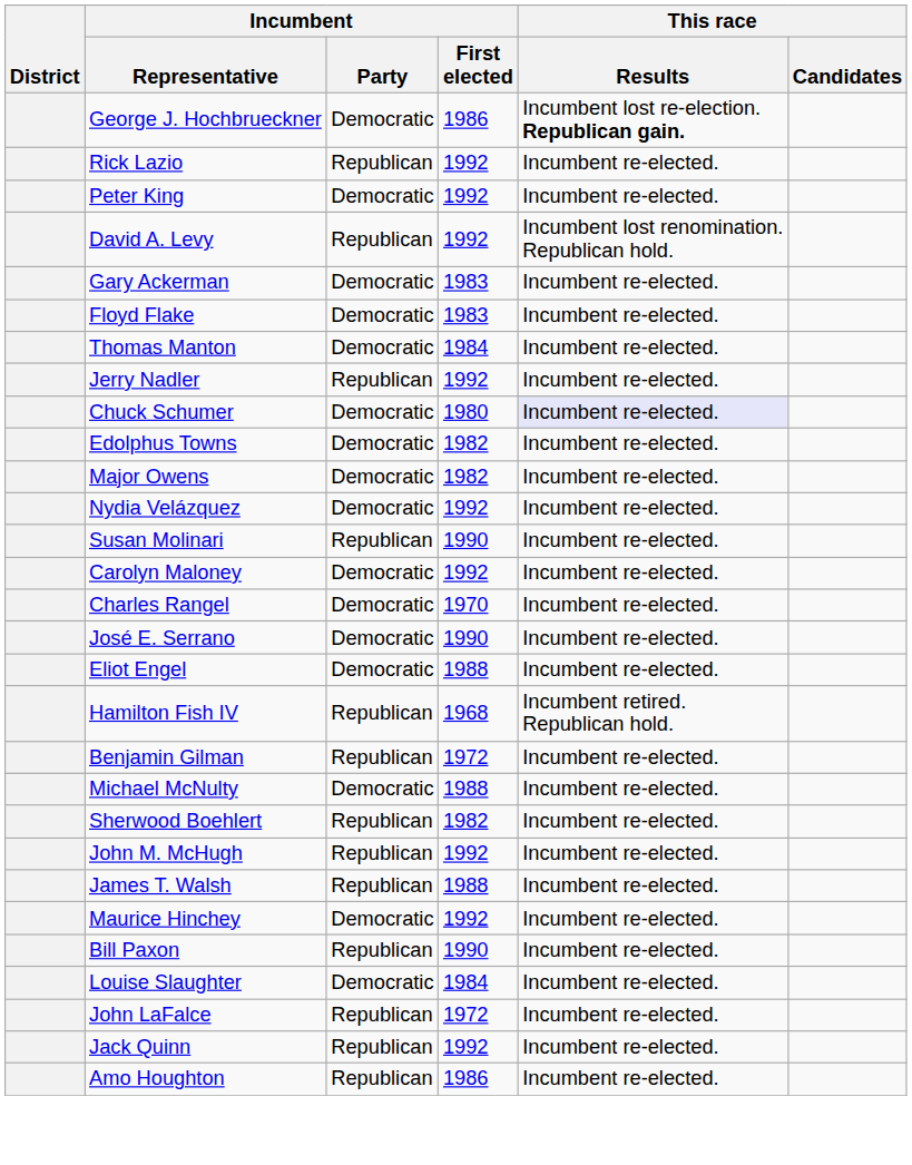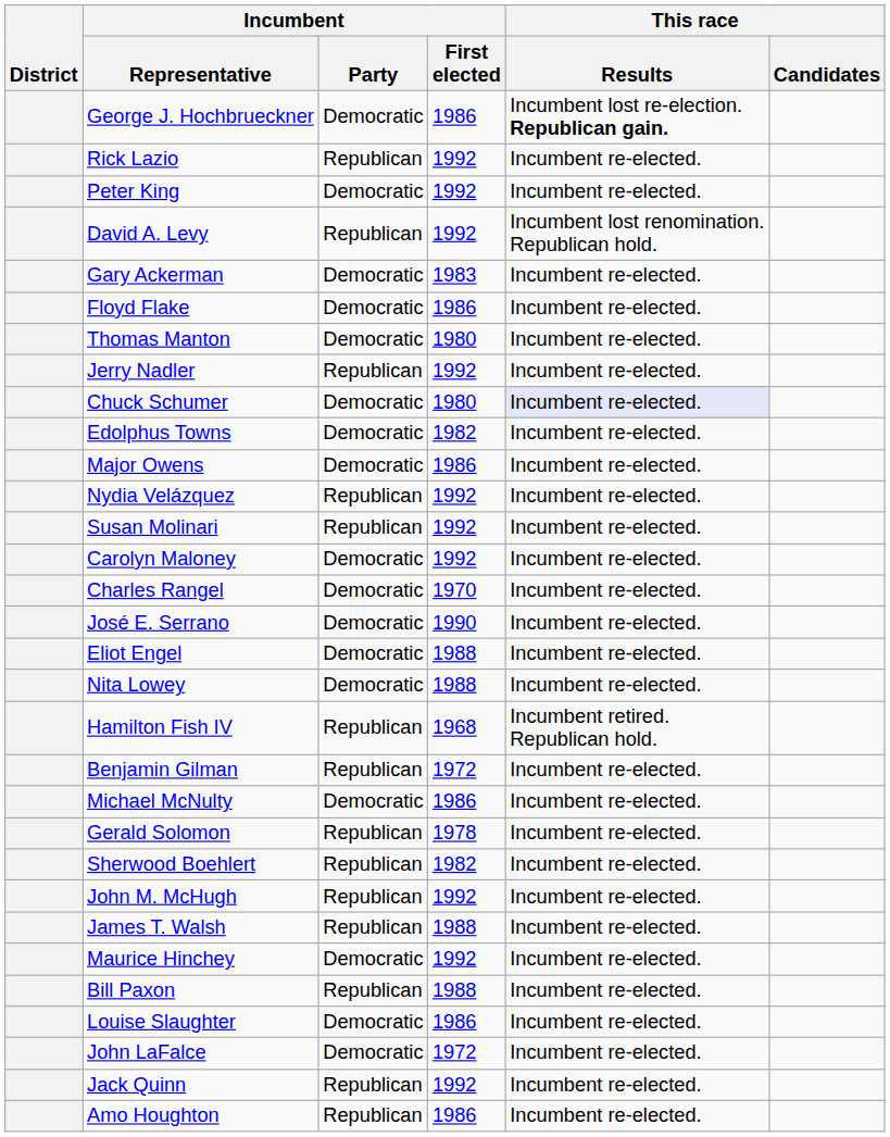Floyd Flake | Incumbent / First elected: 1983 -> 1986
Thomas Manton | Incumbent / First elected: 1984 -> 1980
Major Owens | Incumbent / First elected: 1982 -> 1986
Nydia Velázquez | Incumbent / Party: Democratic -> Republican
Susan Molinari | Incumbent / First elected: 1990 -> 1992
+ row: Nita Lowey | Democratic | 1988 | Incumbent re-elected.
Michael McNulty | Incumbent / First elected: 1988 -> 1986
+ row: Gerald Solomon | Republican | 1978 | Incumbent re-elected.
Bill Paxon | Incumbent / First elected: 1990 -> 1988
Louise Slaughter | Incumbent / First elected: 1984 -> 1986
John LaFalce | Incumbent / Party: Republican -> Democratic
